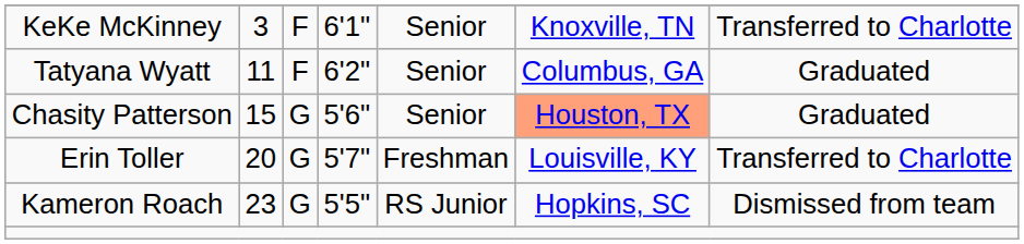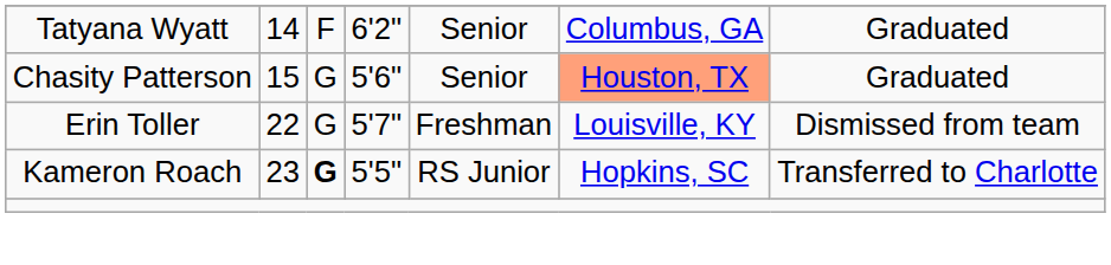- row: KeKe McKinney | 3 | F | 6'1" | Senior | Knoxville, TN | Transferred to Charlotte
Tatyana Wyatt | column 2: 11 -> 14
Erin Toller | column 2: 20 -> 22
Erin Toller | column 7: Transferred to Charlotte -> Dismissed from team
Kameron Roach | column 3: normal -> bold
Kameron Roach | column 7: Dismissed from team -> Transferred to Charlotte
